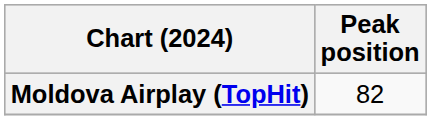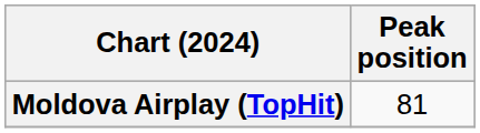Moldova Airplay (TopHit) | Peak position: 82 -> 81
